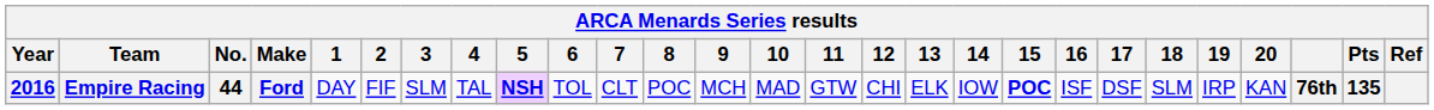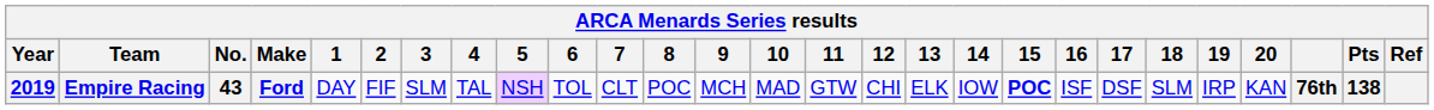Empire Racing | Year: 2016 -> 2019
Empire Racing | No.: 44 -> 43
Empire Racing | 5: bold -> normal
Empire Racing | Pts: 135 -> 138
